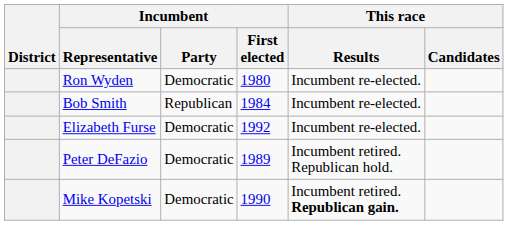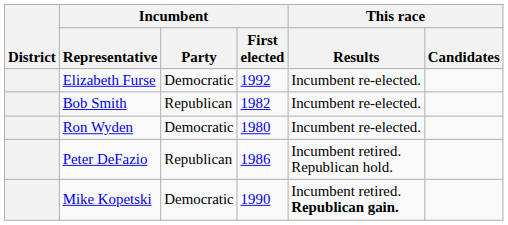rows swapped: Elizabeth Furse <-> Ron Wyden
Bob Smith | Incumbent / First elected: 1984 -> 1982
Peter DeFazio | Incumbent / Party: Democratic -> Republican
Peter DeFazio | Incumbent / First elected: 1989 -> 1986
